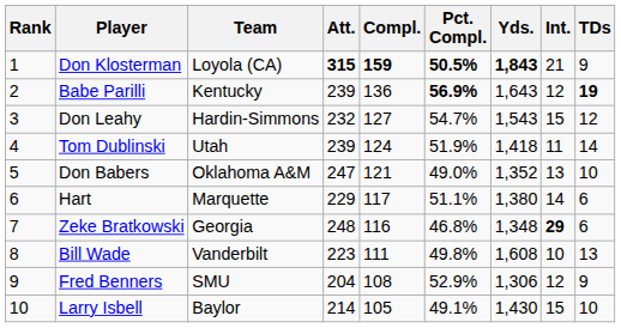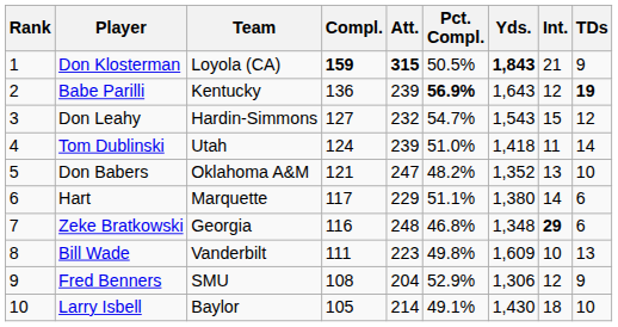columns swapped: Compl. <-> Att.
Don Klosterman | Pct. Compl.: bold -> normal
Tom Dublinski | Pct. Compl.: 51.9% -> 51.0%
Don Babers | Pct. Compl.: 49.0% -> 48.2%
Bill Wade | Yds.: 1,608 -> 1,609
Larry Isbell | Int.: 15 -> 18
